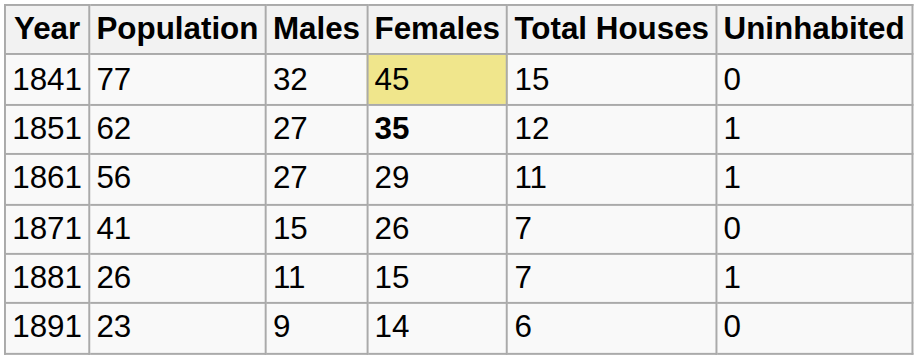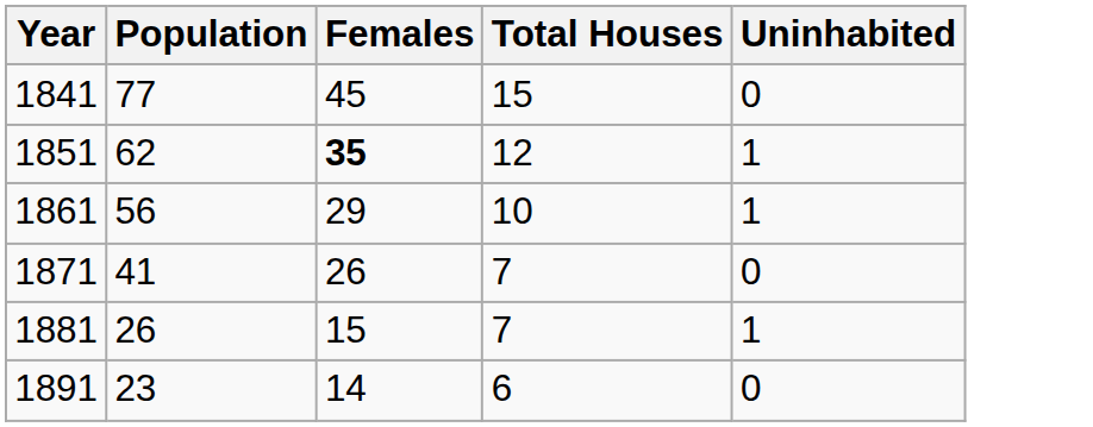- column: Males | 32 | 27 | 27 | 15 | 11 | 9
1841 | Females: khaki background -> no background
1861 | Total Houses: 11 -> 10
